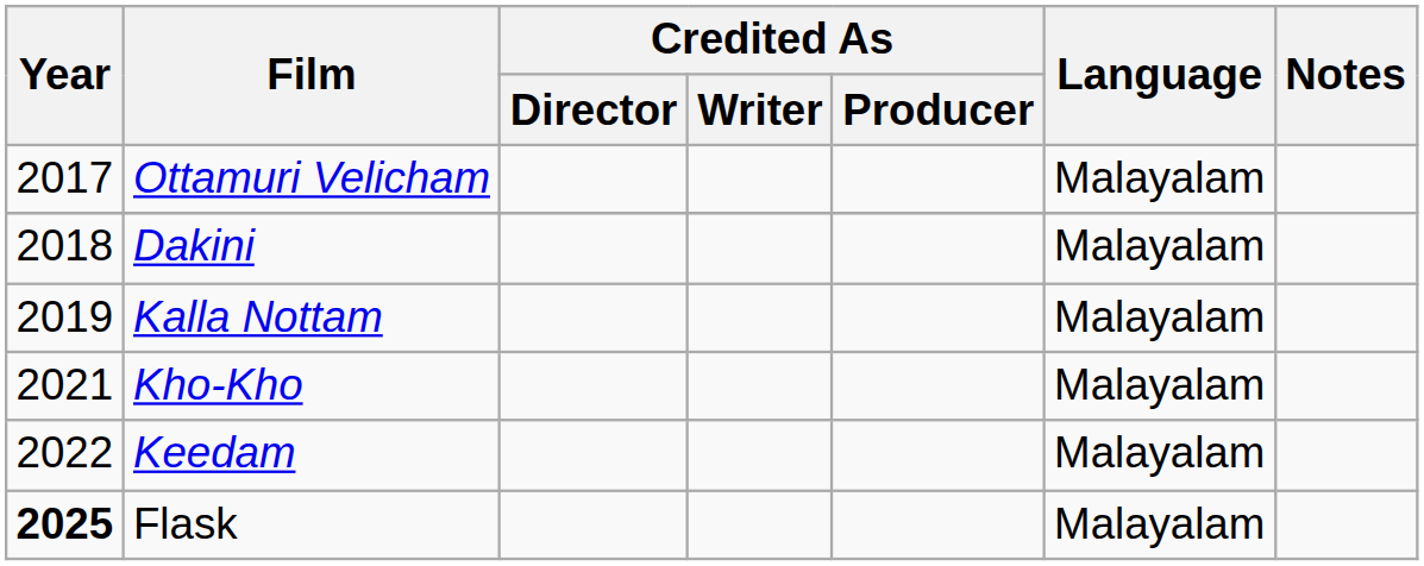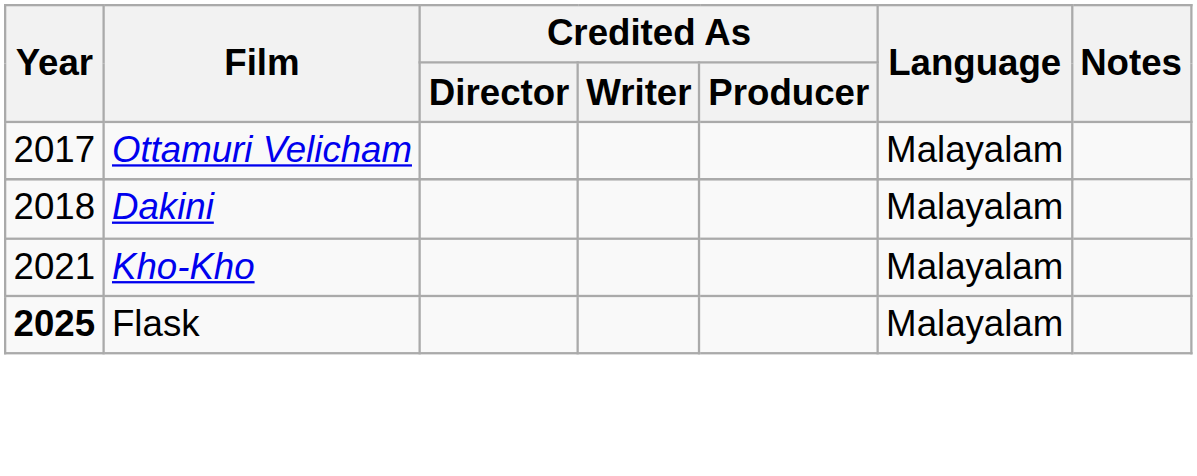- row: 2019 | Kalla Nottam | Malayalam
- row: 2022 | Keedam | Malayalam
